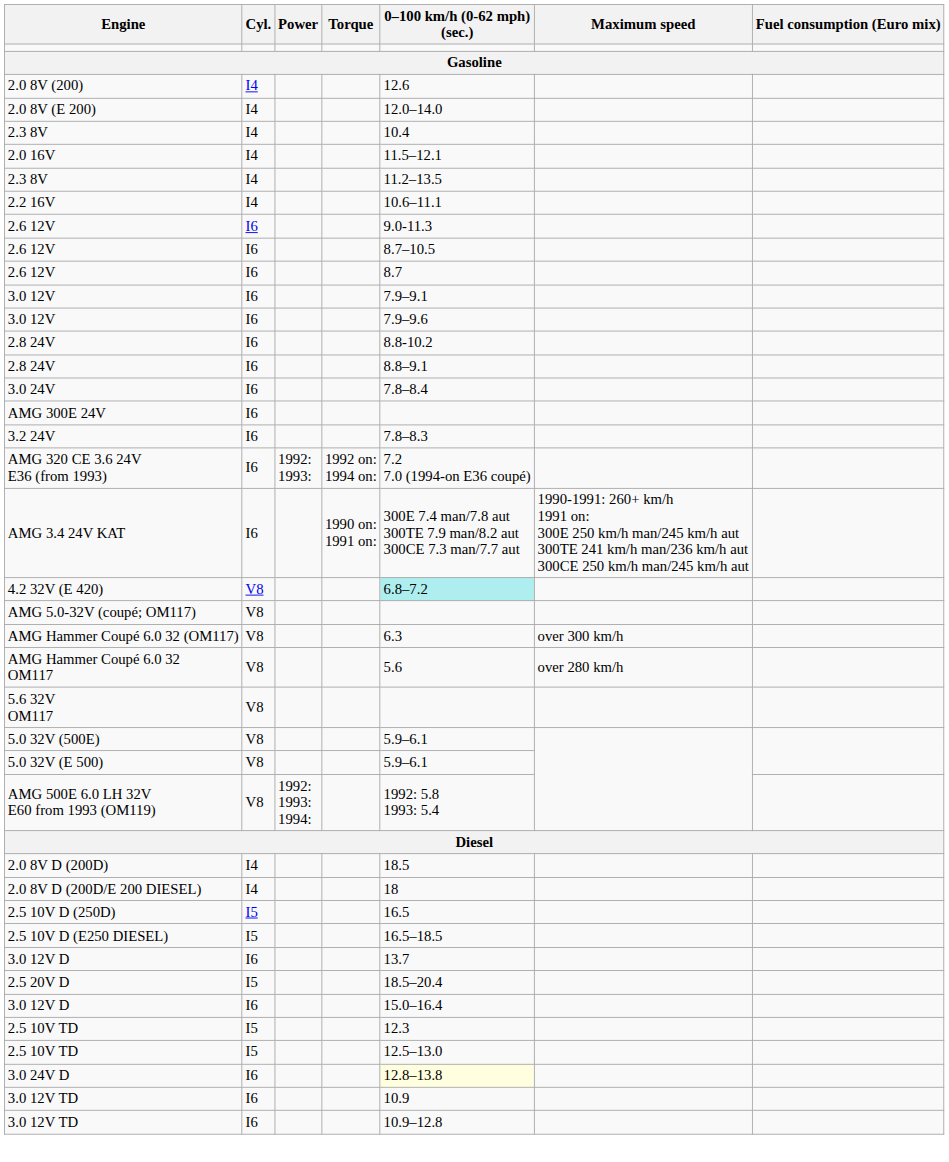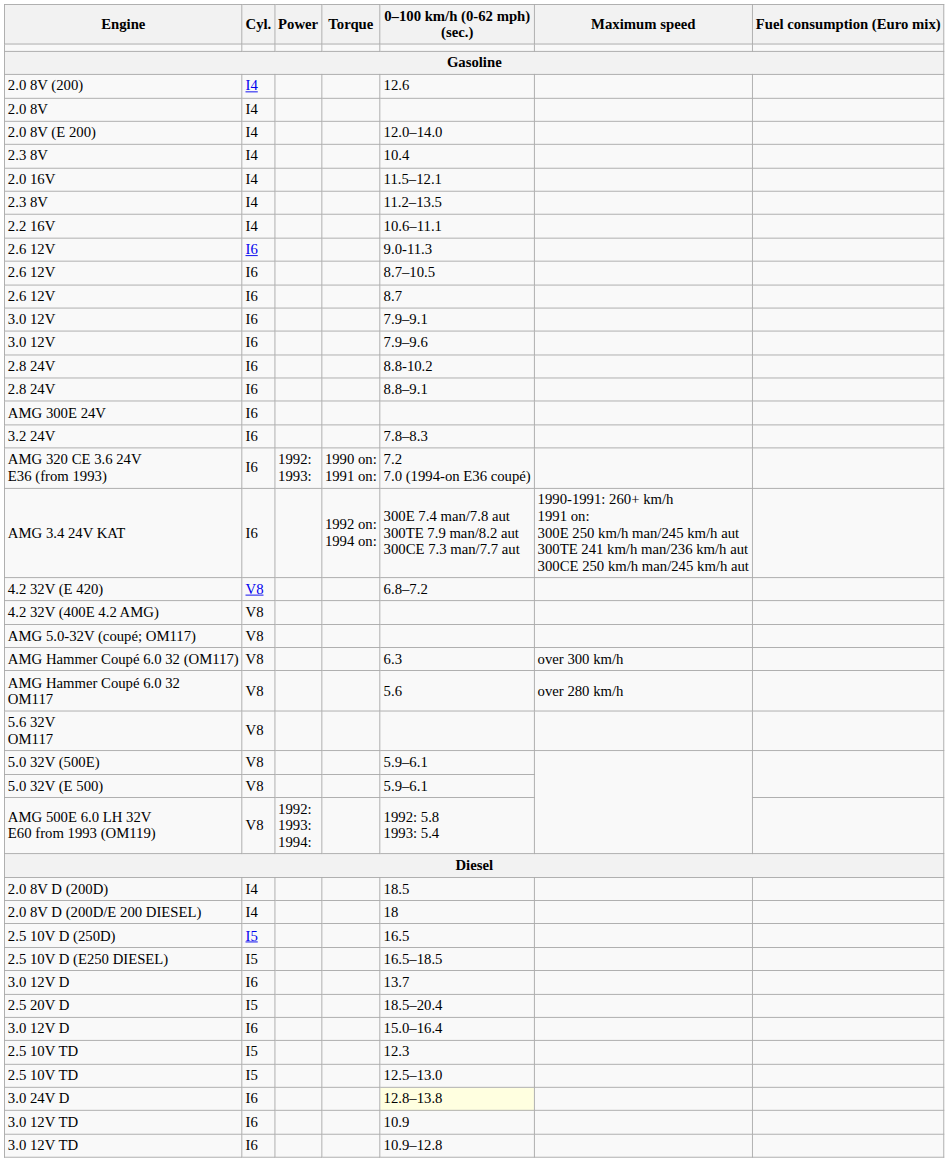+ row: 2.0 8V | I4
- row: 3.0 24V | I6 | 7.8–8.4
AMG 320 CE 3.6 24V E36 (from 1993) | Torque: 1992 on: 1994 on: -> 1990 on: 1991 on:
AMG 3.4 24V KAT | Torque: 1990 on: 1991 on: -> 1992 on: 1994 on:
4.2 32V (E 420) | 0–100 km/h (0-62 mph) (sec.): paleturquoise background -> no background
+ row: 4.2 32V (400E 4.2 AMG) | V8
